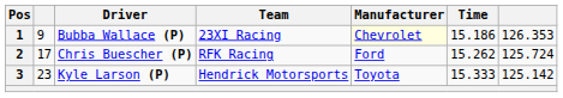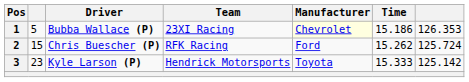1 | column 2: 9 -> 5
2 | column 2: 17 -> 15
